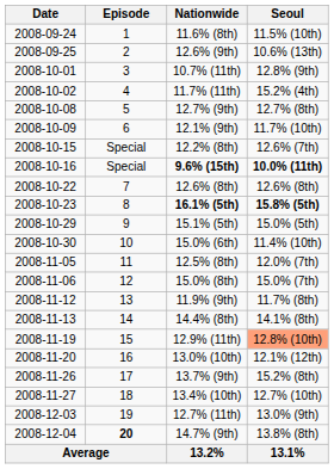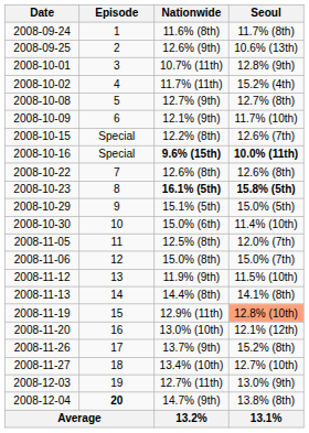11.6% (8th) | Seoul: 11.5% (10th) -> 11.7% (8th)
11.9% (9th) | Seoul: 11.7% (8th) -> 11.5% (10th)
